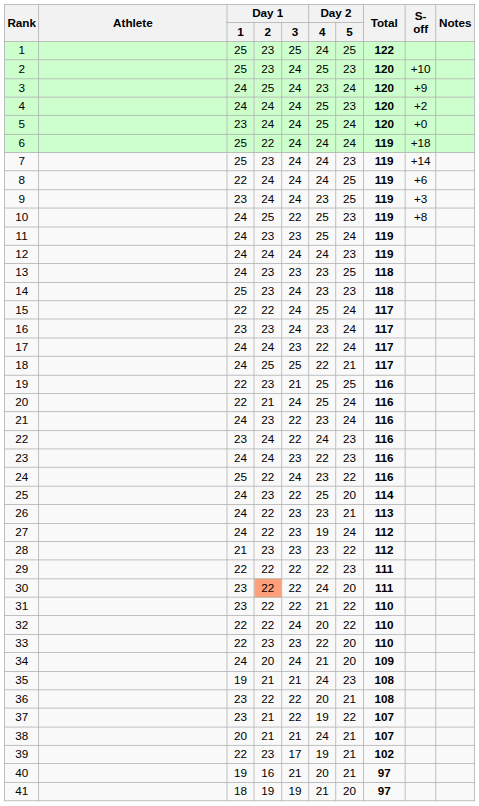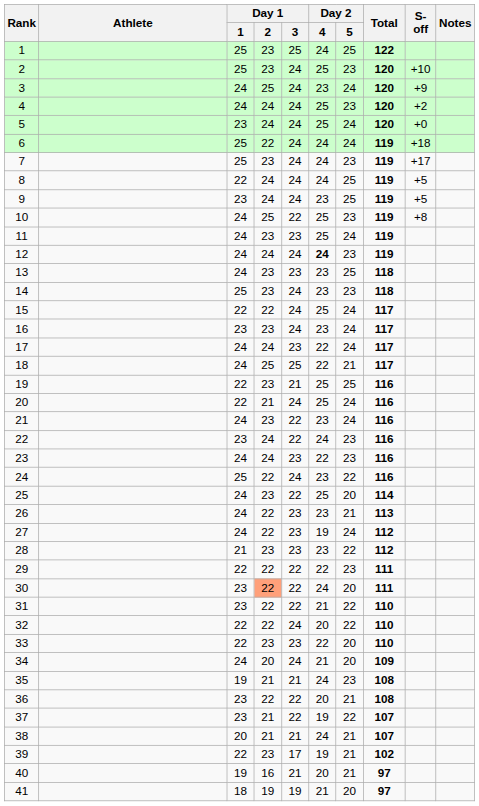7 | S-off: +14 -> +17
8 | S-off: +6 -> +5
9 | S-off: +3 -> +5
12 | Day 2 / 4: normal -> bold
